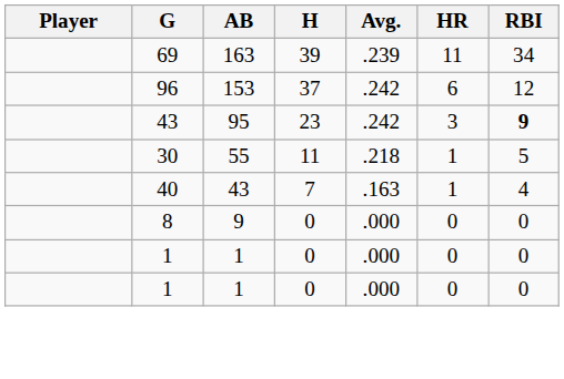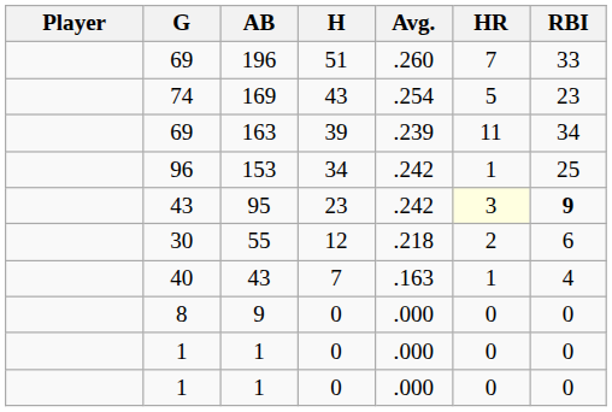+ row: 69 | 196 | 51 | .260 | 7 | 33
+ row: 74 | 169 | 43 | .254 | 5 | 23
153 | H: 37 -> 34
153 | HR: 6 -> 1
153 | RBI: 12 -> 25
95 | HR: no background -> lightyellow background
55 | H: 11 -> 12
55 | HR: 1 -> 2
55 | RBI: 5 -> 6
